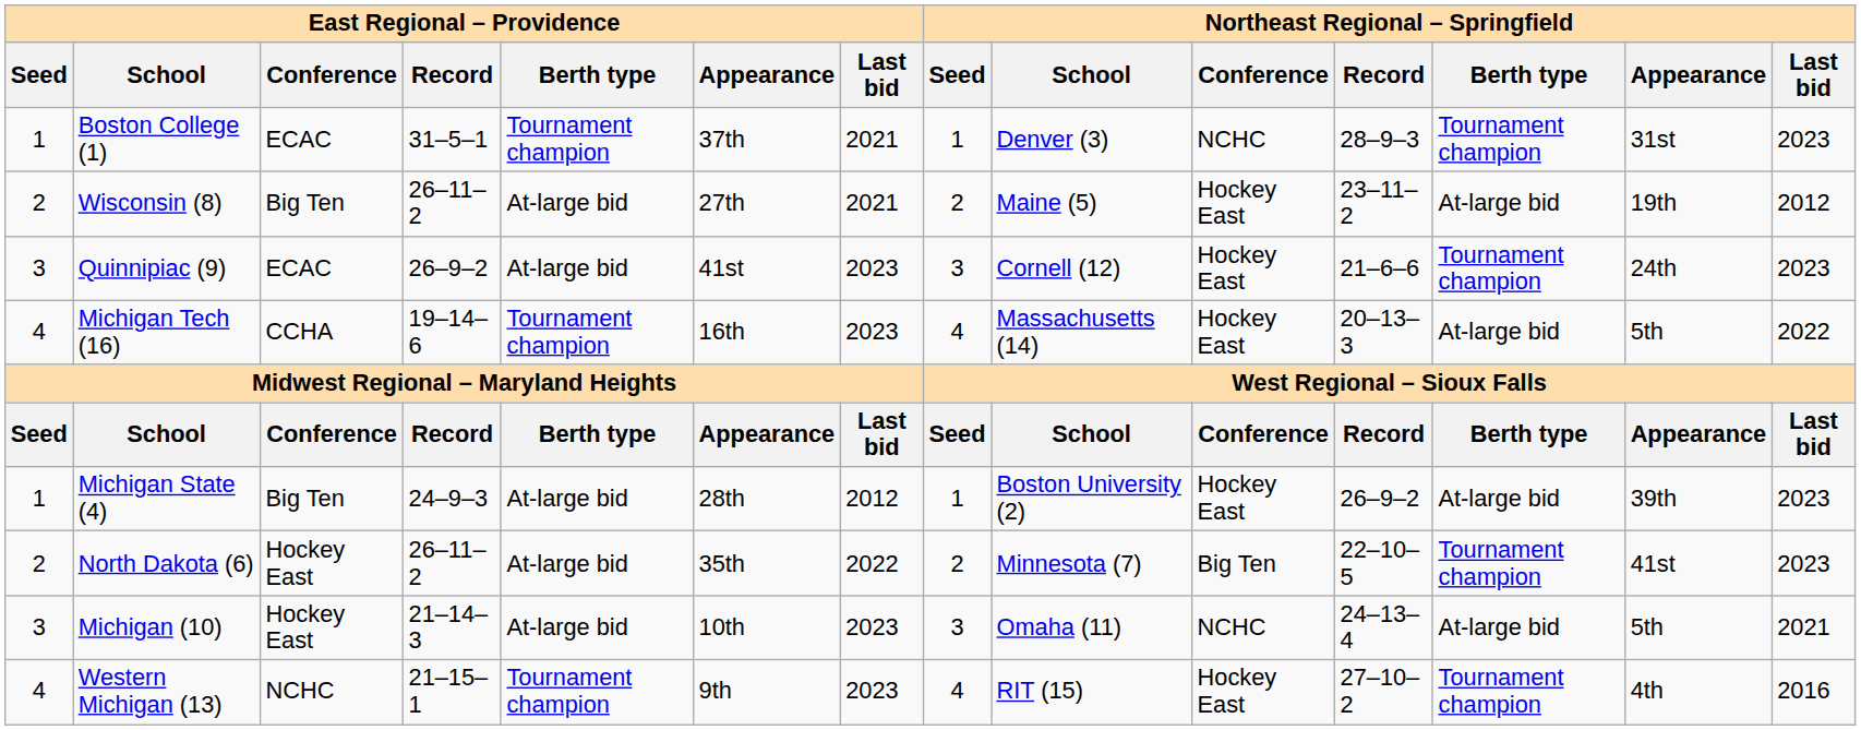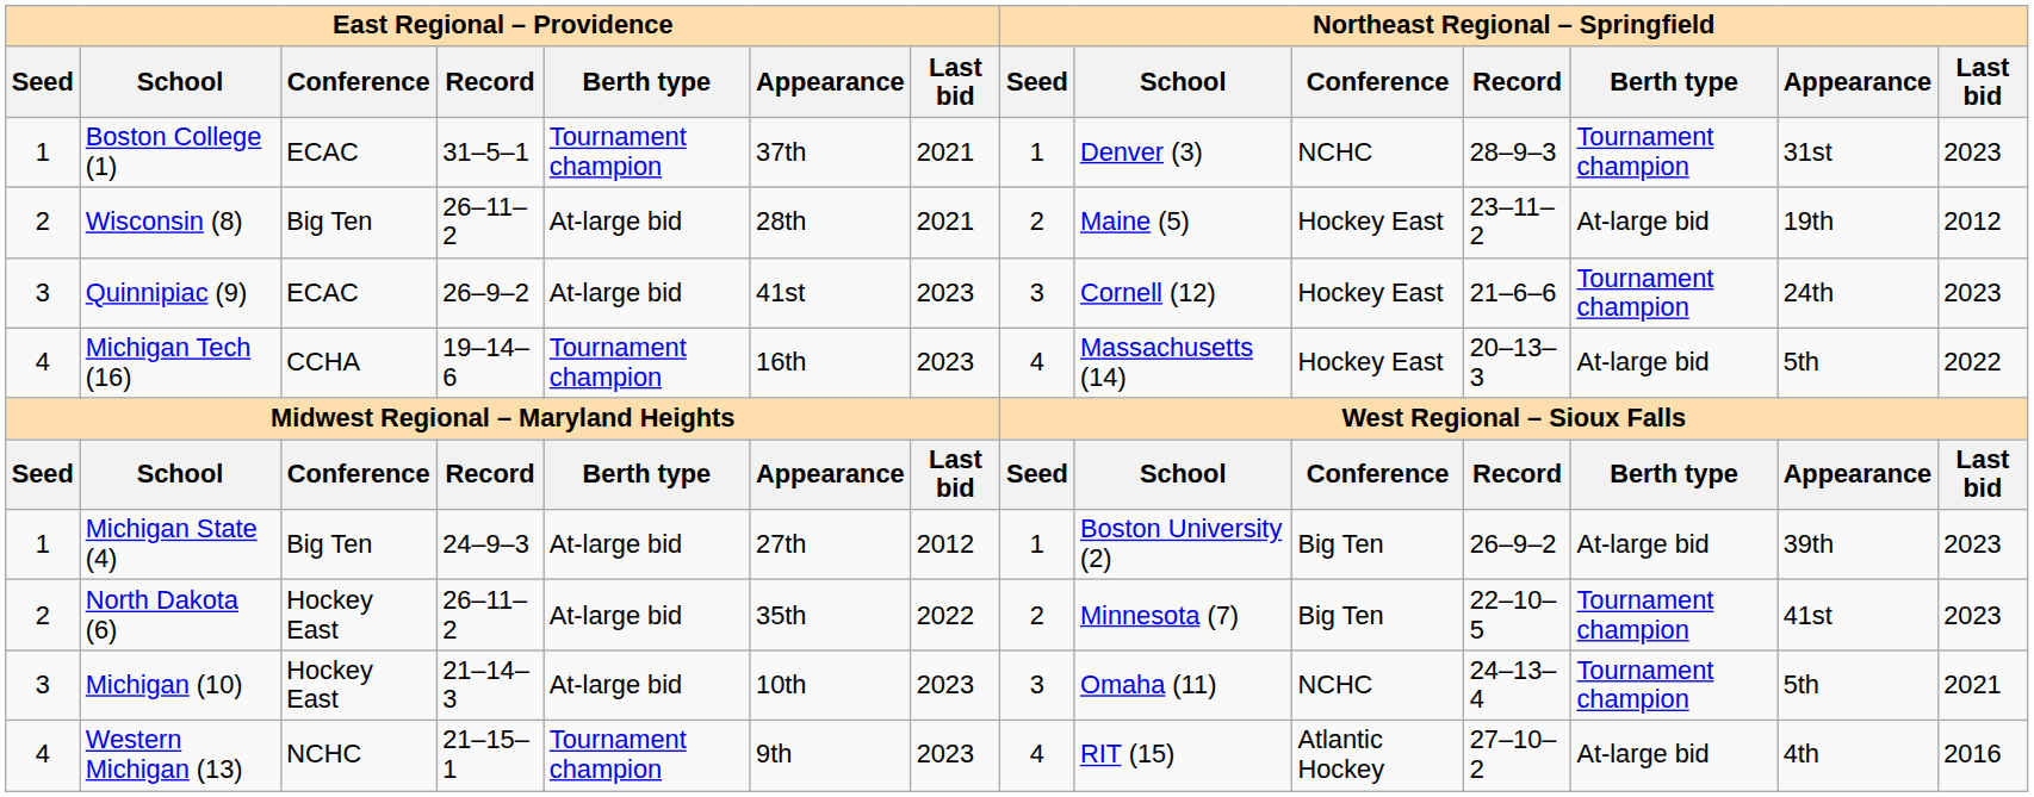Wisconsin (8) | East Regional – Providence / Appearance: 27th -> 28th
Michigan State (4) | East Regional – Providence / Appearance: 28th -> 27th
Michigan State (4) | Northeast Regional – Springfield / Conference: Hockey East -> Big Ten
Michigan (10) | Northeast Regional – Springfield / Berth type: At-large bid -> Tournament champion
Western Michigan (13) | Northeast Regional – Springfield / Conference: Hockey East -> Atlantic Hockey
Western Michigan (13) | Northeast Regional – Springfield / Berth type: Tournament champion -> At-large bid
